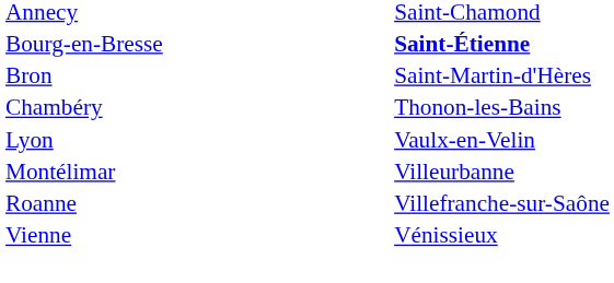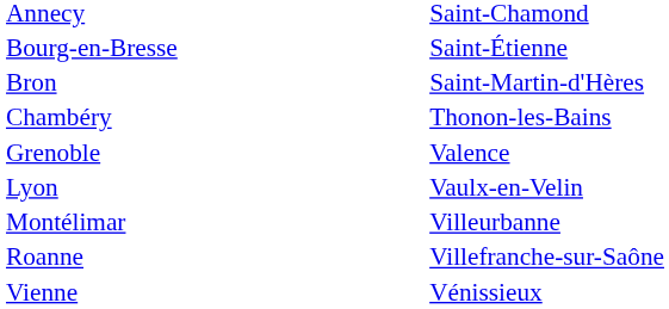Bourg-en-Bresse | column 2: bold -> normal
+ row: Grenoble | Valence
